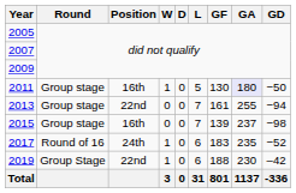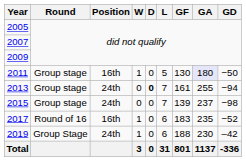2013 | Position: 22nd -> 24th
2013 | D: normal -> bold
2015 | Position: 16th -> 24th
2017 | Position: 24th -> 16th
2019 | Position: 22nd -> 24th
